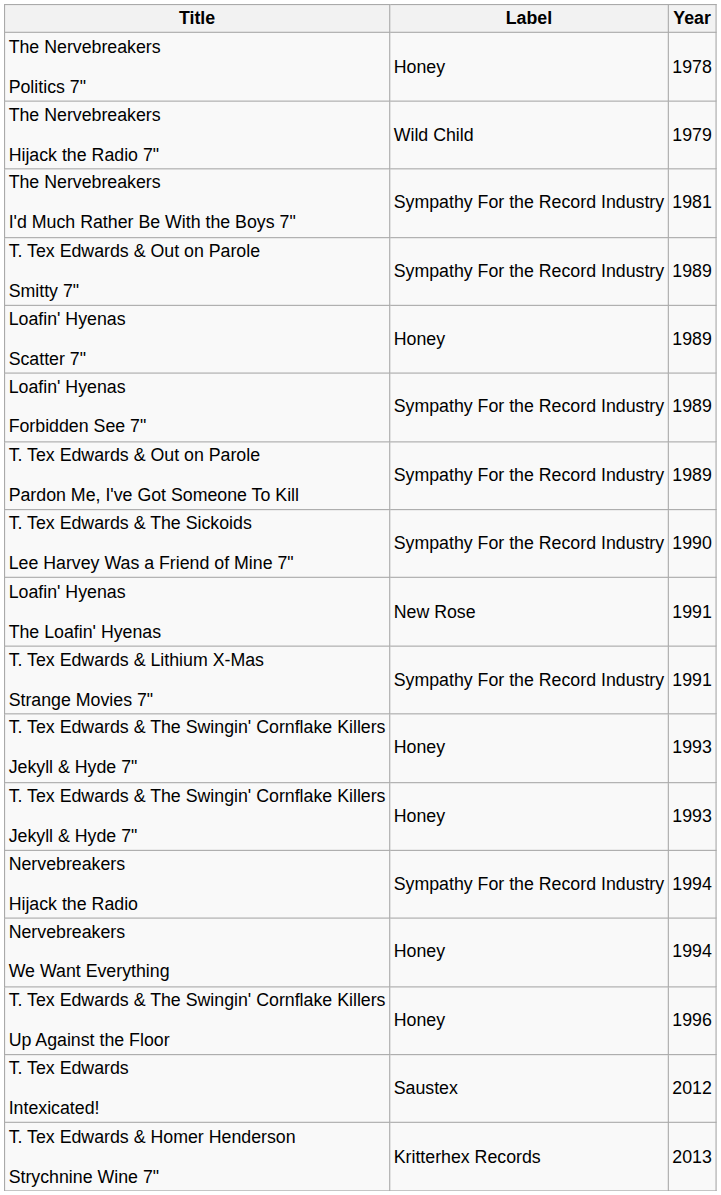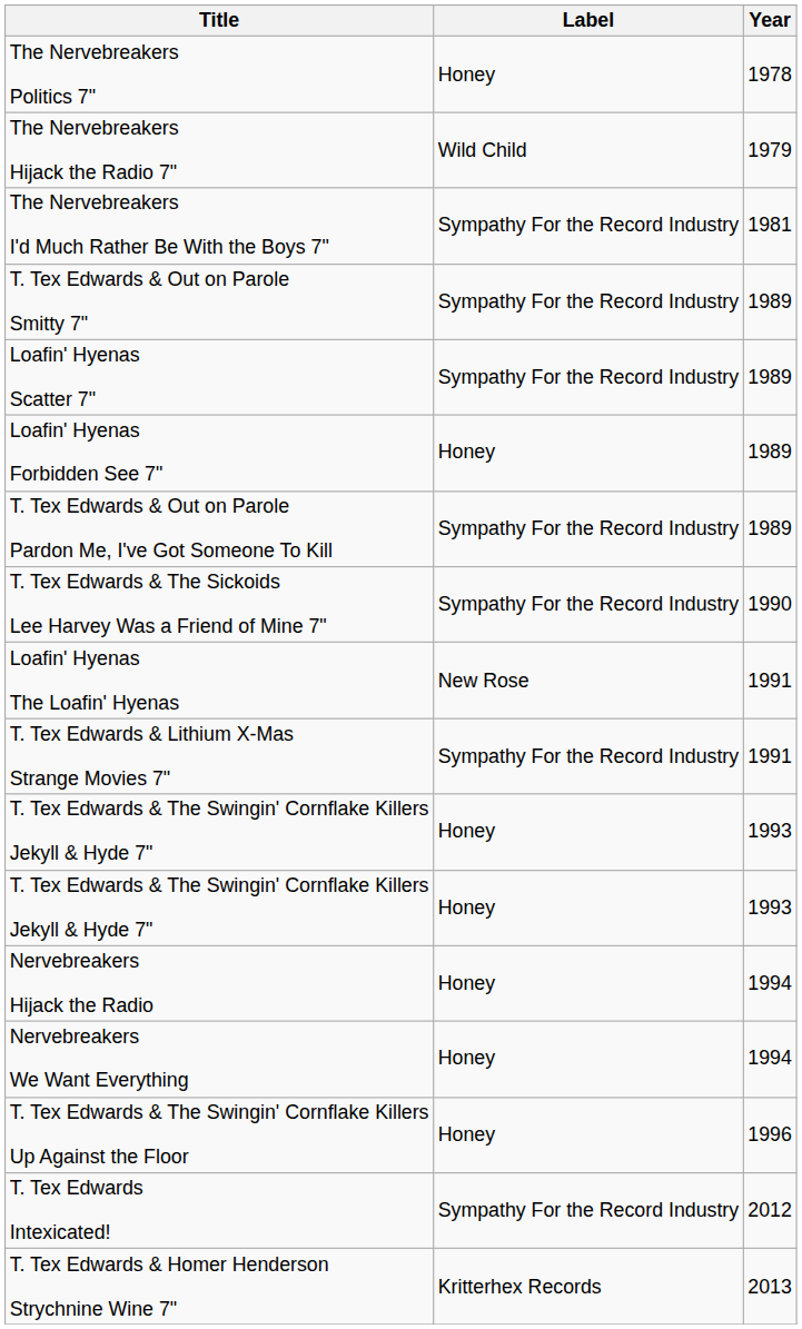Loafin' Hyenas Scatter 7" | Label: Honey -> Sympathy For the Record Industry
Loafin' Hyenas Forbidden See 7" | Label: Sympathy For the Record Industry -> Honey
Nervebreakers Hijack the Radio | Label: Sympathy For the Record Industry -> Honey
T. Tex Edwards Intexicated! | Label: Saustex -> Sympathy For the Record Industry
